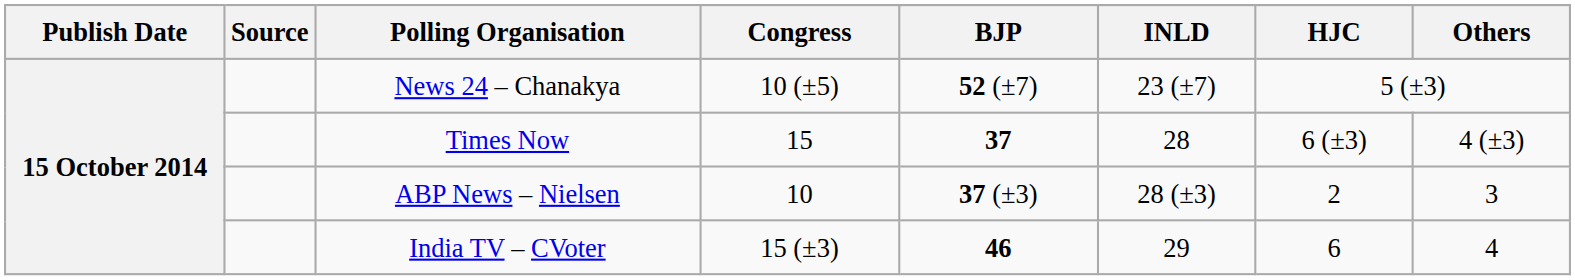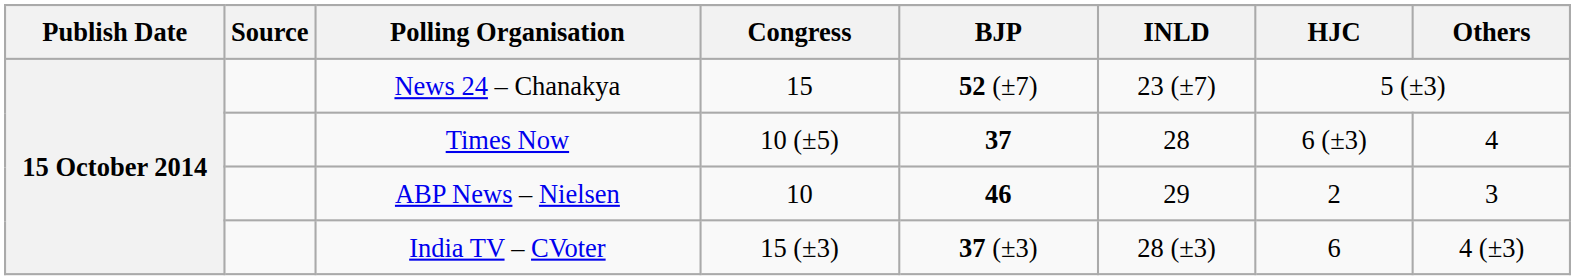News 24 – Chanakya | Congress: 10 (±5) -> 15
Times Now | Congress: 15 -> 10 (±5)
Times Now | Others: 4 (±3) -> 4
ABP News – Nielsen | BJP: 37 (±3) -> 46
ABP News – Nielsen | INLD: 28 (±3) -> 29
India TV – CVoter | BJP: 46 -> 37 (±3)
India TV – CVoter | INLD: 29 -> 28 (±3)
India TV – CVoter | Others: 4 -> 4 (±3)
